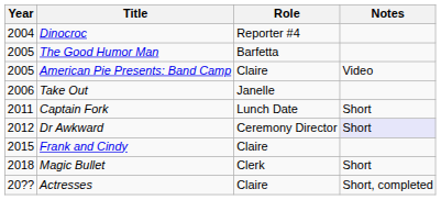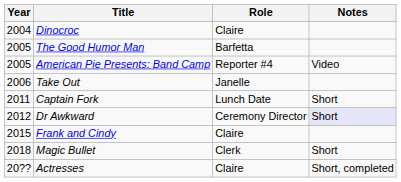Dinocroc | Role: Reporter #4 -> Claire
American Pie Presents: Band Camp | Role: Claire -> Reporter #4
